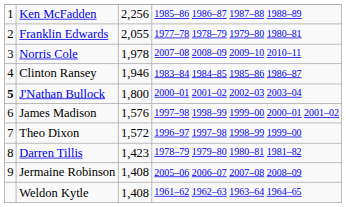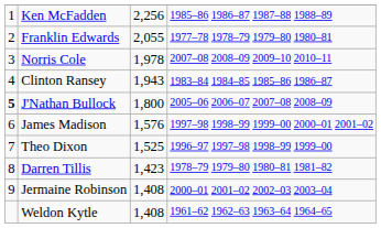Clinton Ransey | column 3: 1,946 -> 1,943
J'Nathan Bullock | column 4: 2000–01 2001–02 2002–03 2003–04 -> 2005–06 2006–07 2007–08 2008–09
Theo Dixon | column 3: 1,572 -> 1,525
Jermaine Robinson | column 4: 2005–06 2006–07 2007–08 2008–09 -> 2000–01 2001–02 2002–03 2003–04
